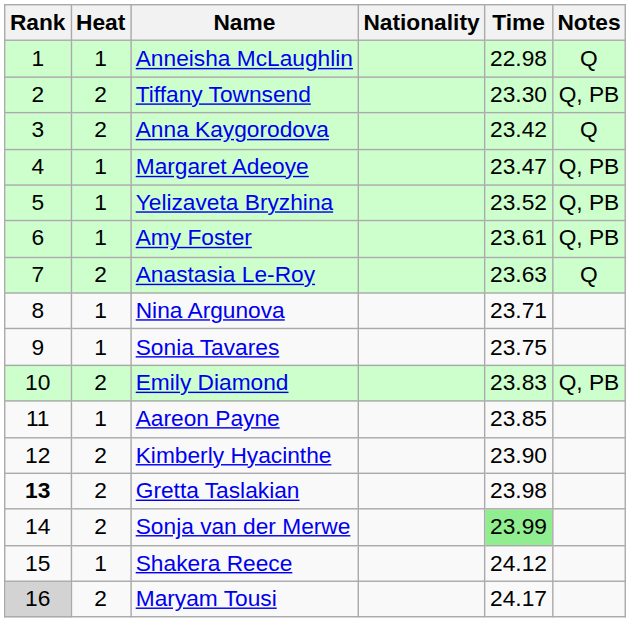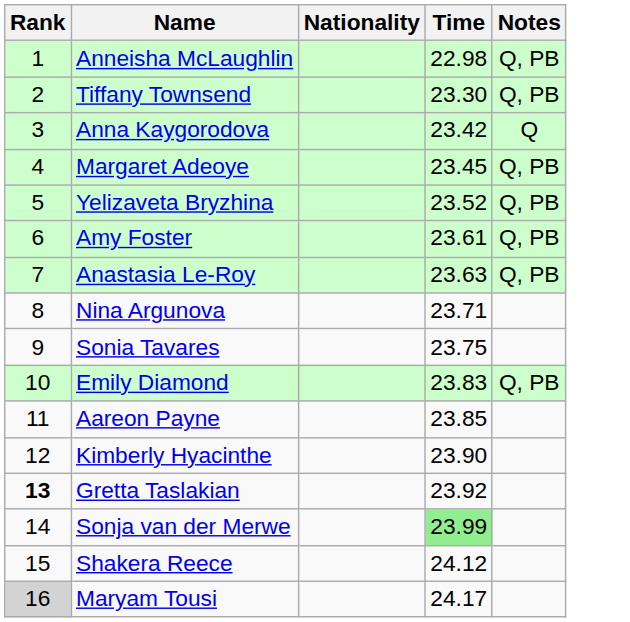- column: Heat | 1 | 2 | 2 | 1 | 1 | 1 | 2 | 1 | 1 | 2 | 1 | 2 | 2 | 2 | 1 | 2
Anneisha McLaughlin | Notes: Q -> Q, PB
Margaret Adeoye | Time: 23.47 -> 23.45
Anastasia Le-Roy | Notes: Q -> Q, PB
Gretta Taslakian | Time: 23.98 -> 23.92
